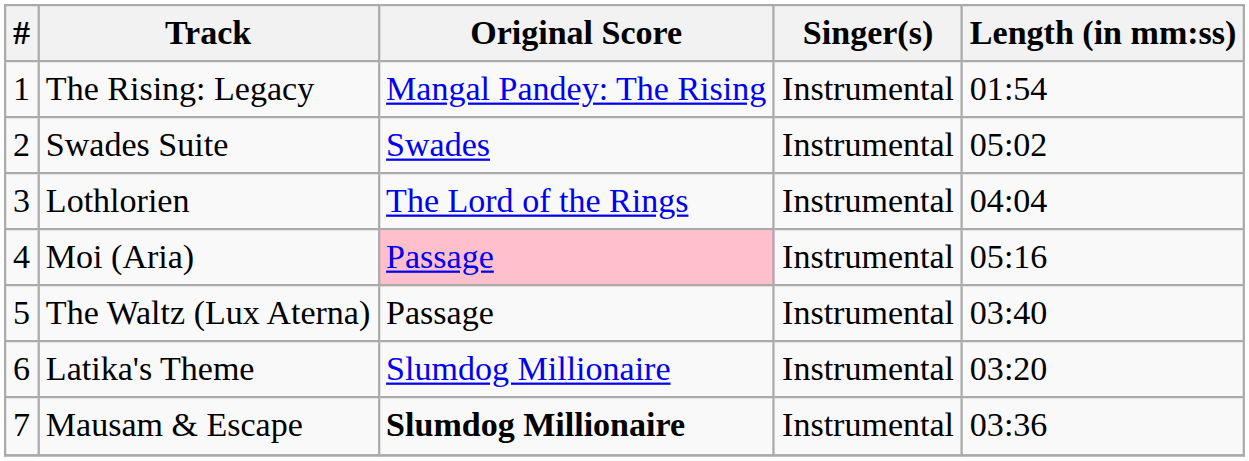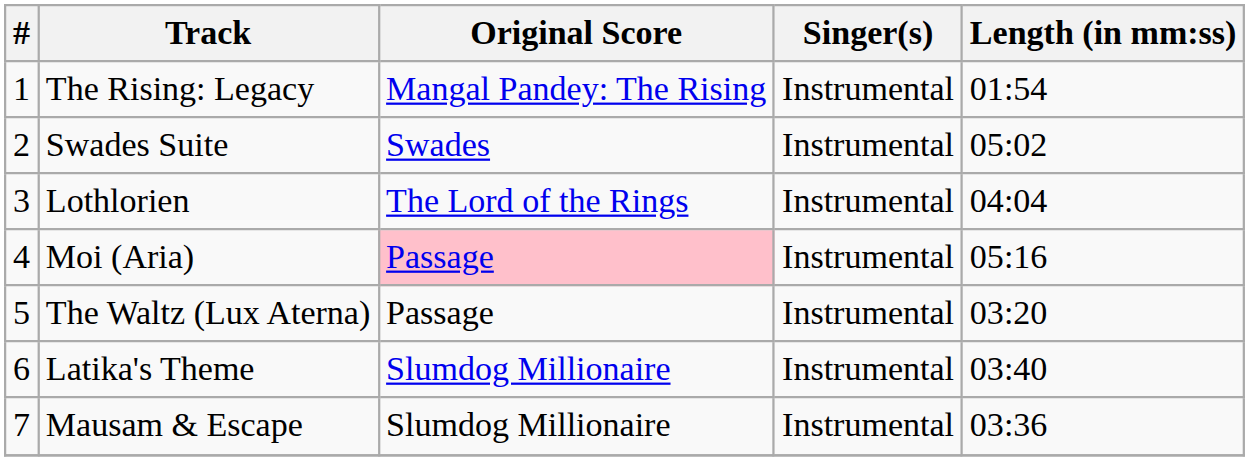The Waltz (Lux Aterna) | Length (in mm:ss): 03:40 -> 03:20
Latika's Theme | Length (in mm:ss): 03:20 -> 03:40
Mausam & Escape | Original Score: bold -> normal
